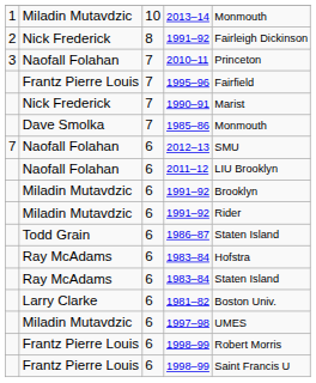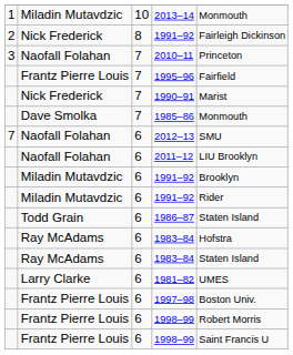1981–82 | column 5: Boston Univ. -> UMES
1997–98 | column 2: Miladin Mutavdzic -> Frantz Pierre Louis
1997–98 | column 5: UMES -> Boston Univ.
